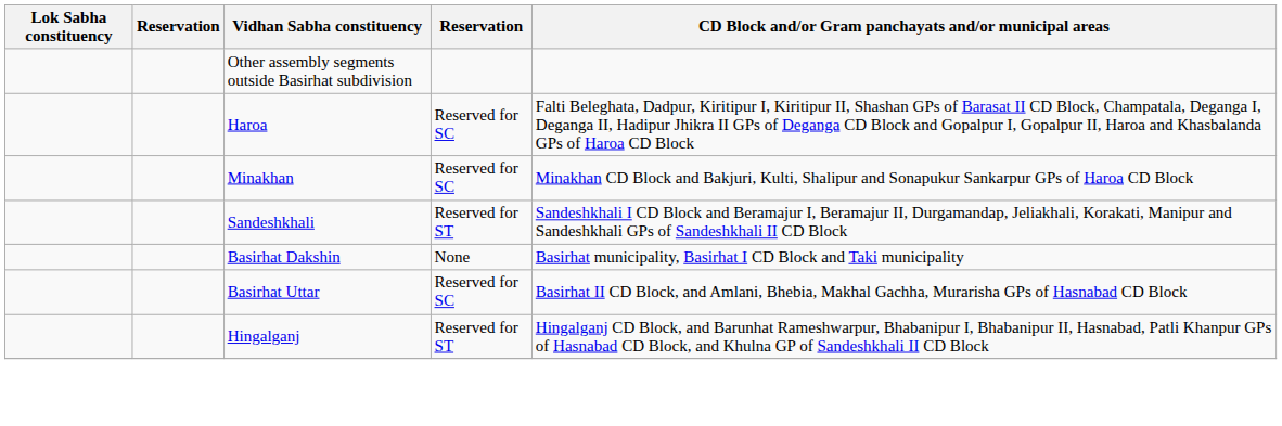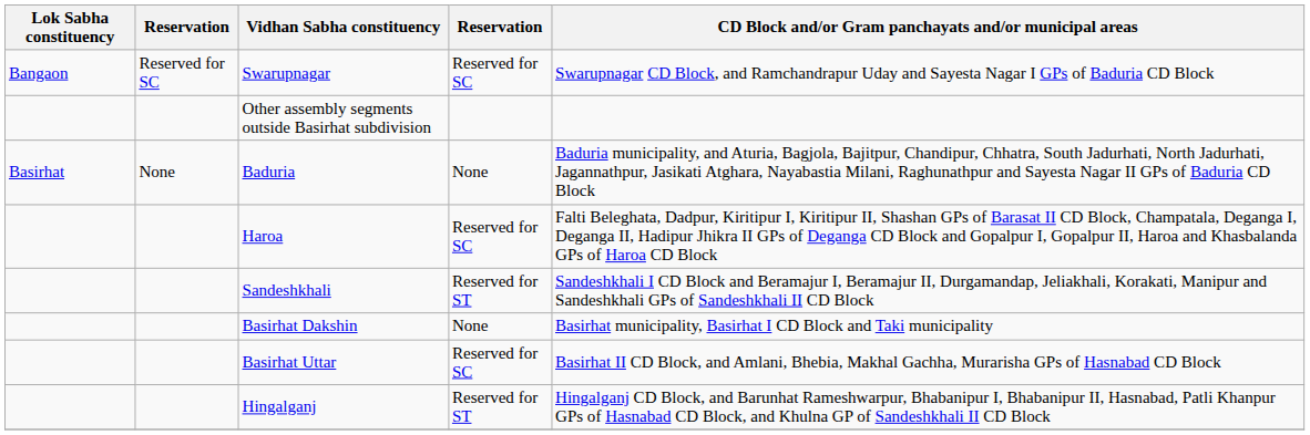+ row: Bangaon | Reserved for SC | Swarupnagar | Reserved for SC | Swarupnagar CD Block, and Ramchandrapur Uday and Sayesta Nagar I GPs of Baduria CD Block
+ row: Basirhat | None | Baduria | None | Baduria municipality, and Aturia, Bagjola, Bajitpur, Chandipur, Chhatra, South Jadurhati, North Jadurhati, Jagannathpur, Jasikati Atghara, Nayabastia Milani, Raghunathpur and Sayesta Nagar II GPs of Baduria CD Block
- row: Minakhan | Reserved for SC | Minakhan CD Block and Bakjuri, Kulti, Shalipur and Sonapukur Sankarpur GPs of Haroa CD Block
